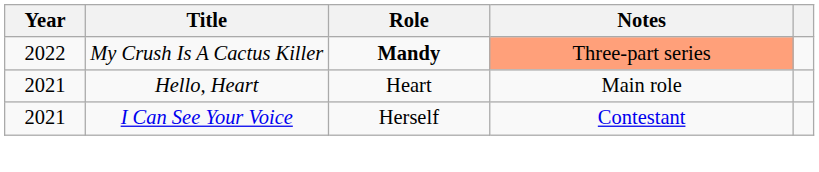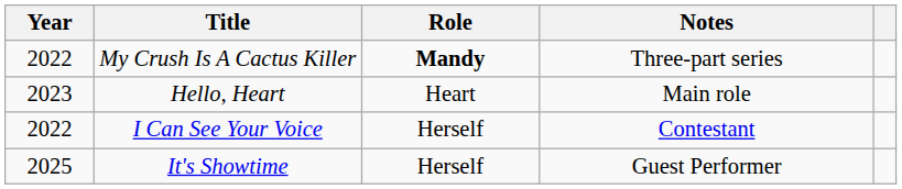My Crush Is A Cactus Killer | Notes: lightsalmon background -> no background
Hello, Heart | Year: 2021 -> 2023
I Can See Your Voice | Year: 2021 -> 2022
+ row: 2025 | It's Showtime | Herself | Guest Performer
